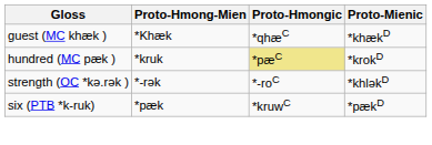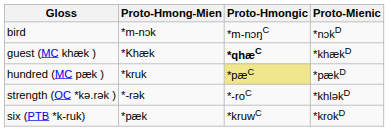+ row: bird | *m-nɔk | *m-nɔŋC | *nɔkD
guest (MC khæk ) | Proto-Hmongic: normal -> bold
hundred (MC pæk ) | Proto-Mienic: *krokD -> *pækD
six (PTB *k-ruk) | Proto-Mienic: *pækD -> *krokD
